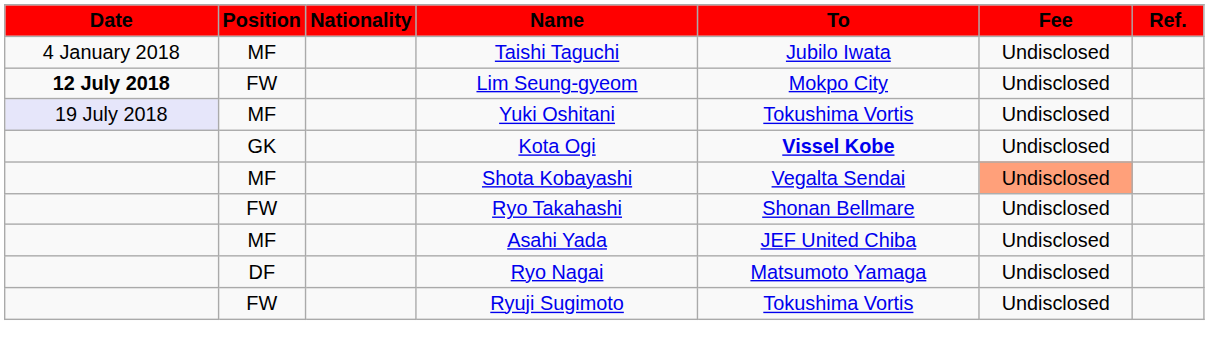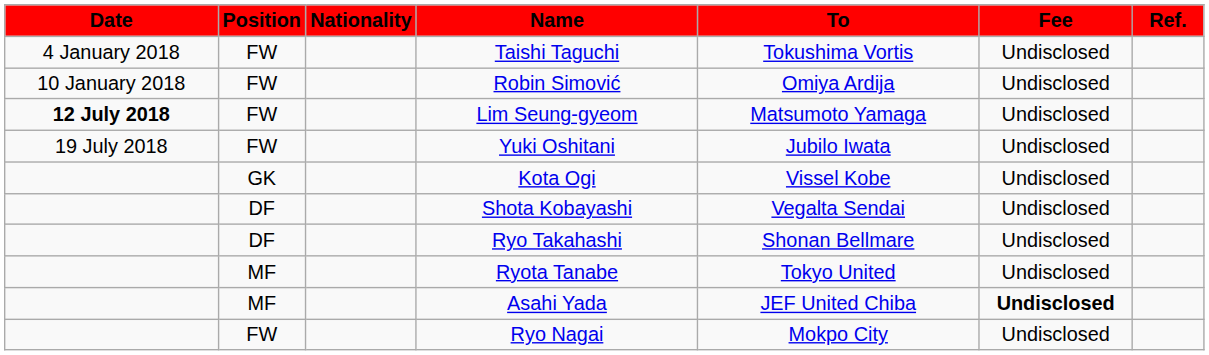Taishi Taguchi | Position: MF -> FW
Taishi Taguchi | To: Jubilo Iwata -> Tokushima Vortis
+ row: 10 January 2018 | FW | Robin Simović | Omiya Ardija | Undisclosed
Lim Seung-gyeom | To: Mokpo City -> Matsumoto Yamaga
Yuki Oshitani | Date: lavender background -> no background
Yuki Oshitani | Position: MF -> FW
Yuki Oshitani | To: Tokushima Vortis -> Jubilo Iwata
Kota Ogi | To: bold -> normal
Shota Kobayashi | Position: MF -> DF
Shota Kobayashi | Fee: lightsalmon background -> no background
Ryo Takahashi | Position: FW -> DF
+ row: MF | Ryota Tanabe | Tokyo United | Undisclosed
Asahi Yada | Fee: normal -> bold
Ryo Nagai | Position: DF -> FW
Ryo Nagai | To: Matsumoto Yamaga -> Mokpo City
- row: FW | Ryuji Sugimoto | Tokushima Vortis | Undisclosed
